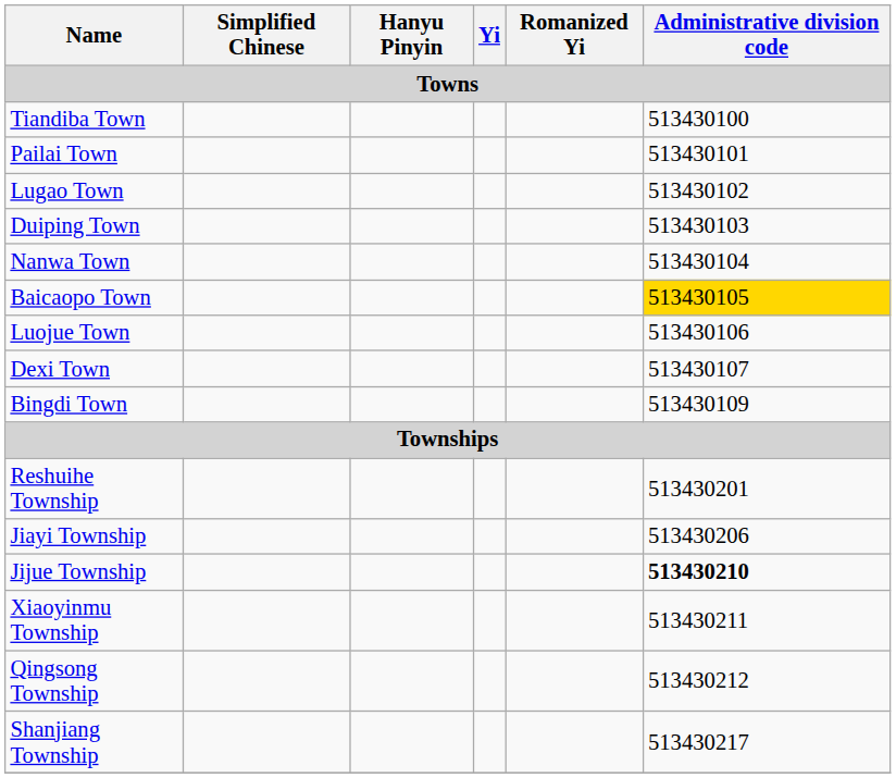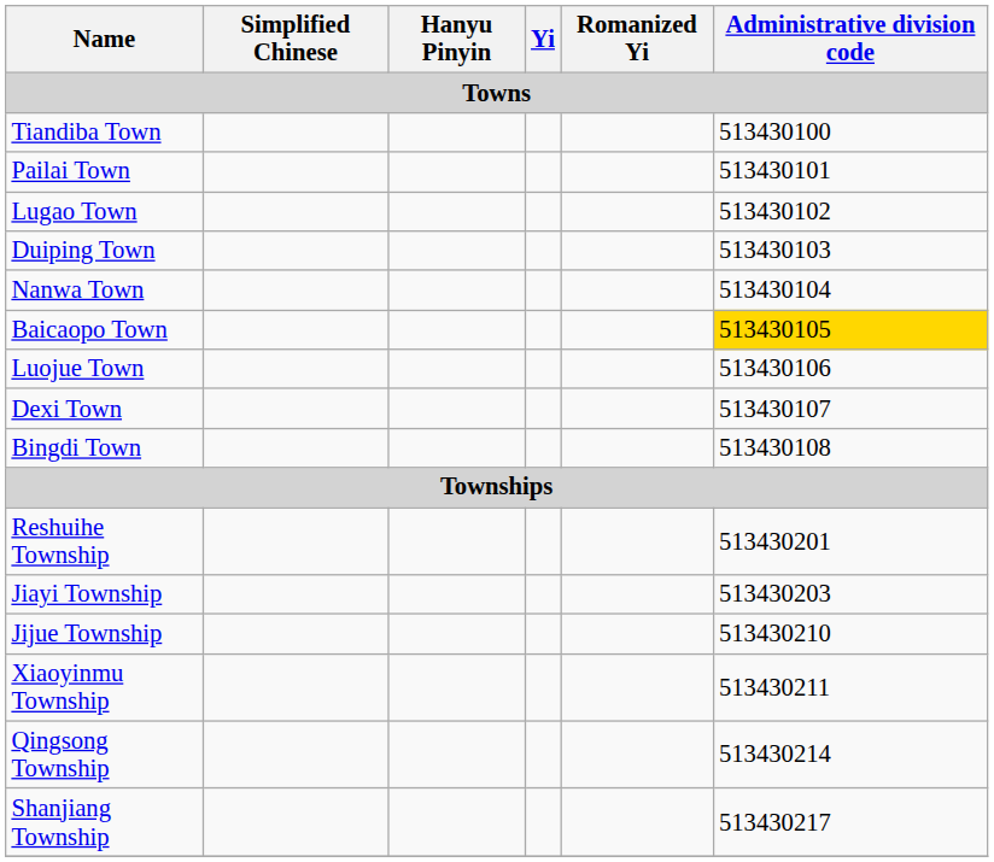Bingdi Town | Administrative division code: 513430109 -> 513430108
Jiayi Township | Administrative division code: 513430206 -> 513430203
Jijue Township | Administrative division code: bold -> normal
Qingsong Township | Administrative division code: 513430212 -> 513430214
